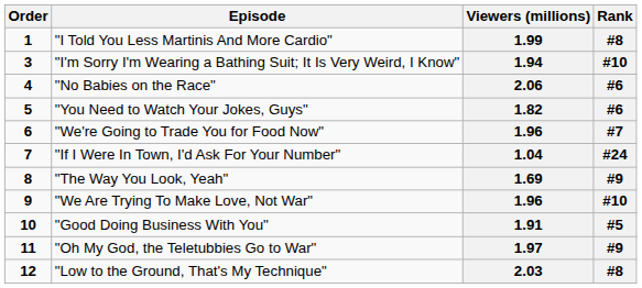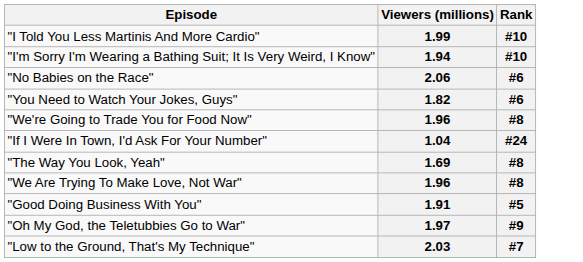- column: Order | 1 | 3 | 4 | 5 | 6 | 7 | 8 | 9 | 10 | 11 | 12
1.99 | Rank: #8 -> #10
"We're Going to Trade You for Food Now" / 1.96 | Rank: #7 -> #8
1.69 | Rank: #9 -> #8
"We Are Trying To Make Love, Not War" / 1.96 | Rank: #10 -> #8
2.03 | Rank: #8 -> #7
